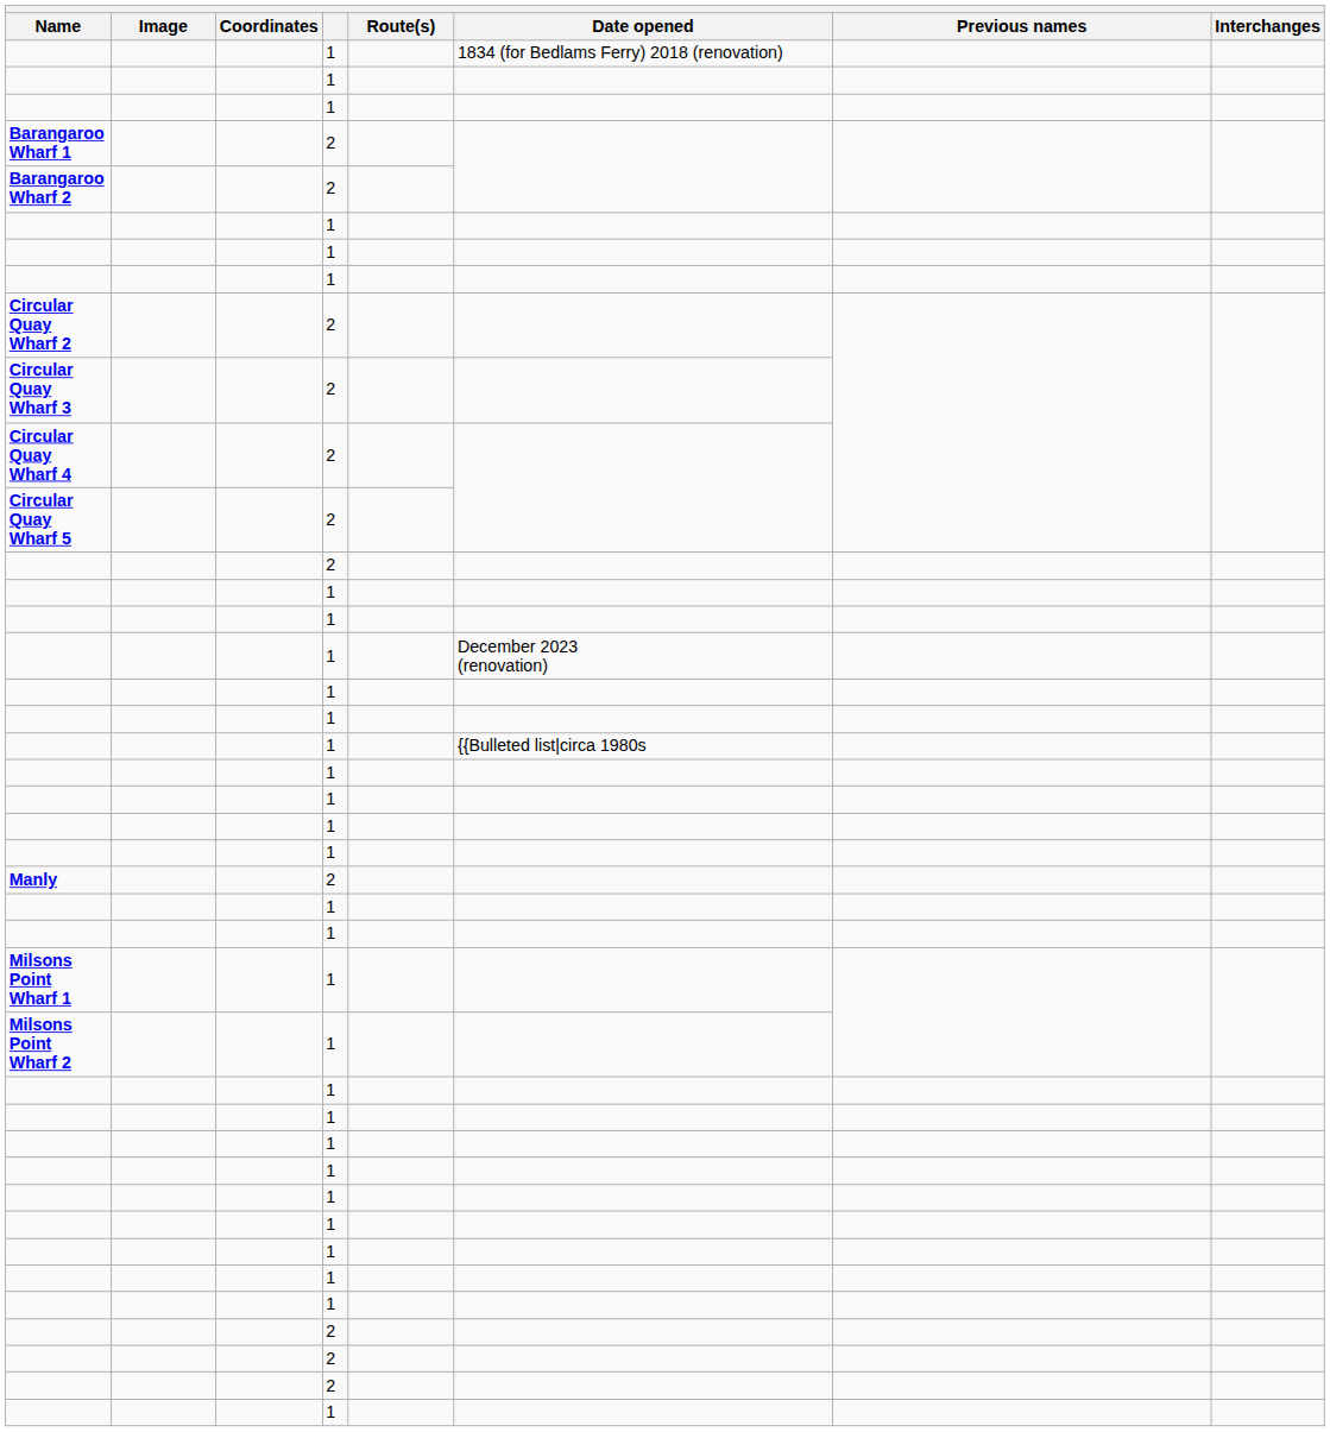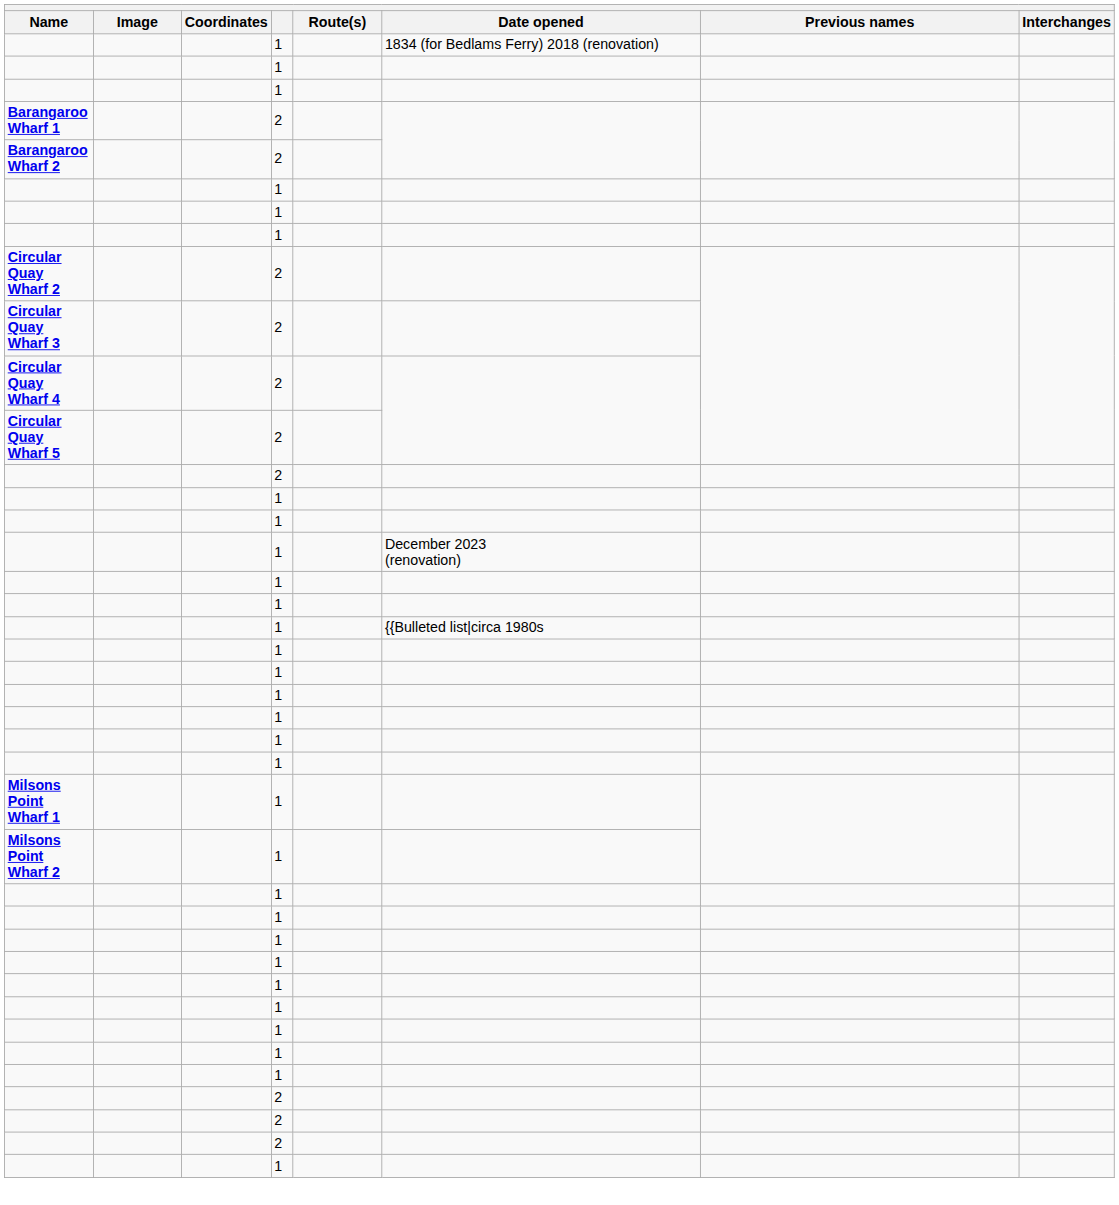- row: Manly | 2
